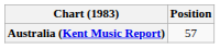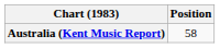Australia (Kent Music Report) | Position: 57 -> 58
